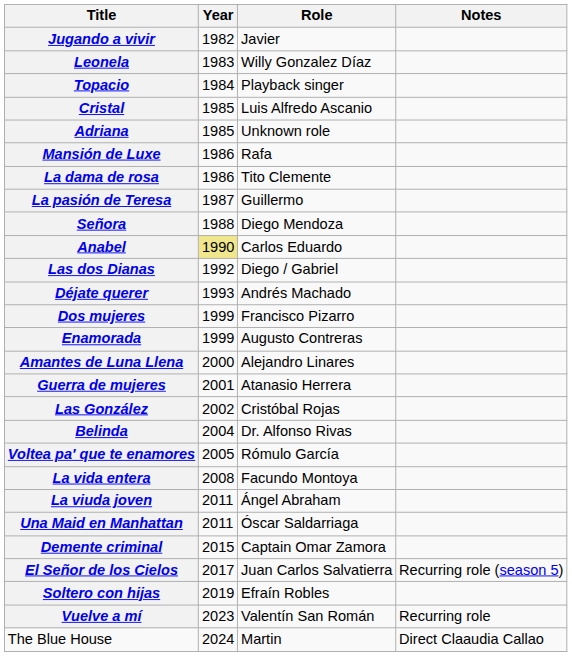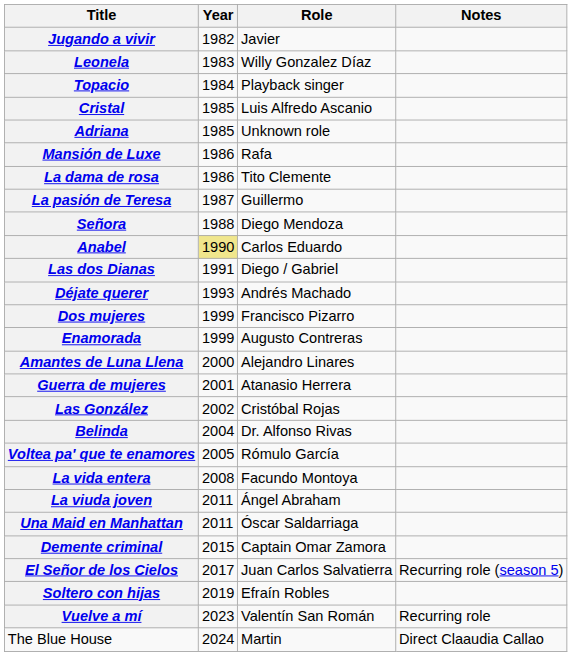Las dos Dianas | Year: 1992 -> 1991
